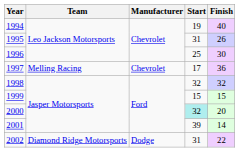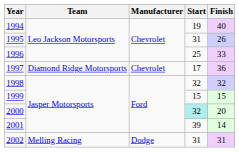1996 | Finish: 30 -> 33
1997 | Team: Melling Racing -> Diamond Ridge Motorsports
2002 | Team: Diamond Ridge Motorsports -> Melling Racing
2002 | Finish: 22 -> 31
